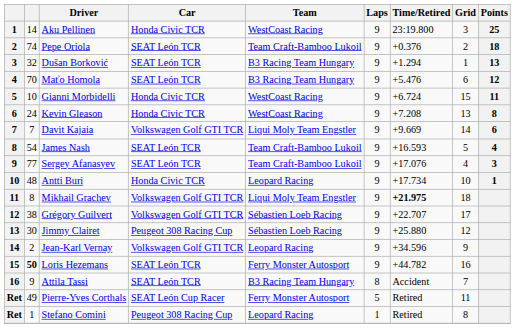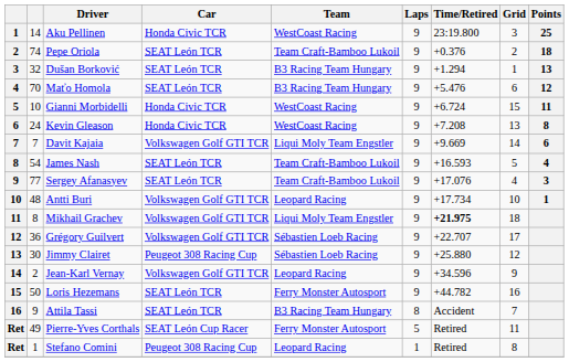Antti Buri | Car: Honda Civic TCR -> Volkswagen Golf GTI TCR
Grégory Guilvert | column 2: 38 -> 36
Loris Hezemans | column 2: bold -> normal
